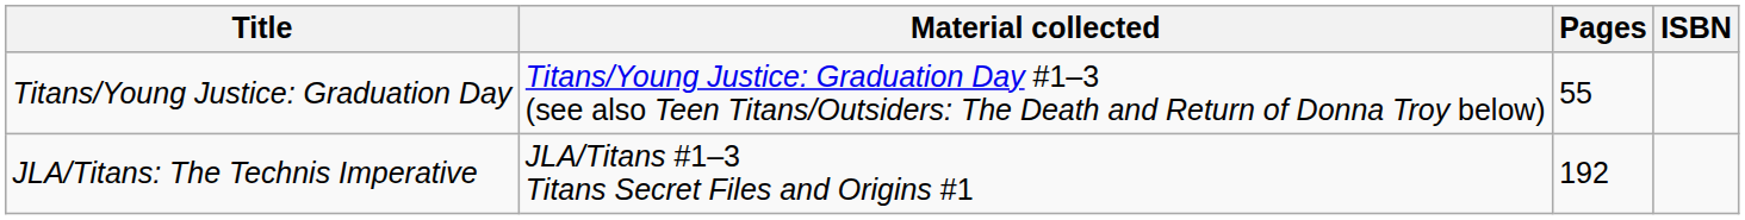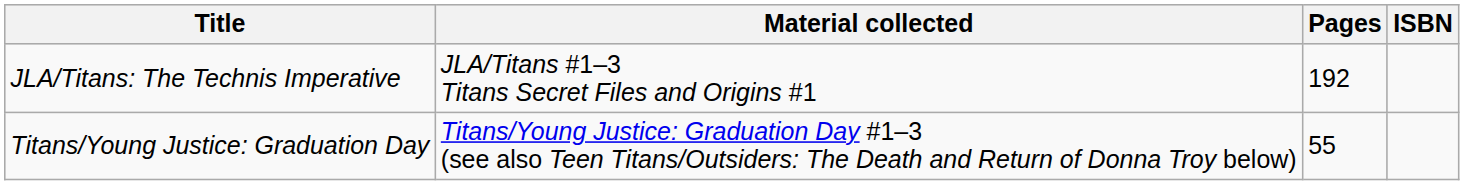rows swapped: JLA/Titans: The Technis Imperative <-> Titans/Young Justice: Graduation Day
